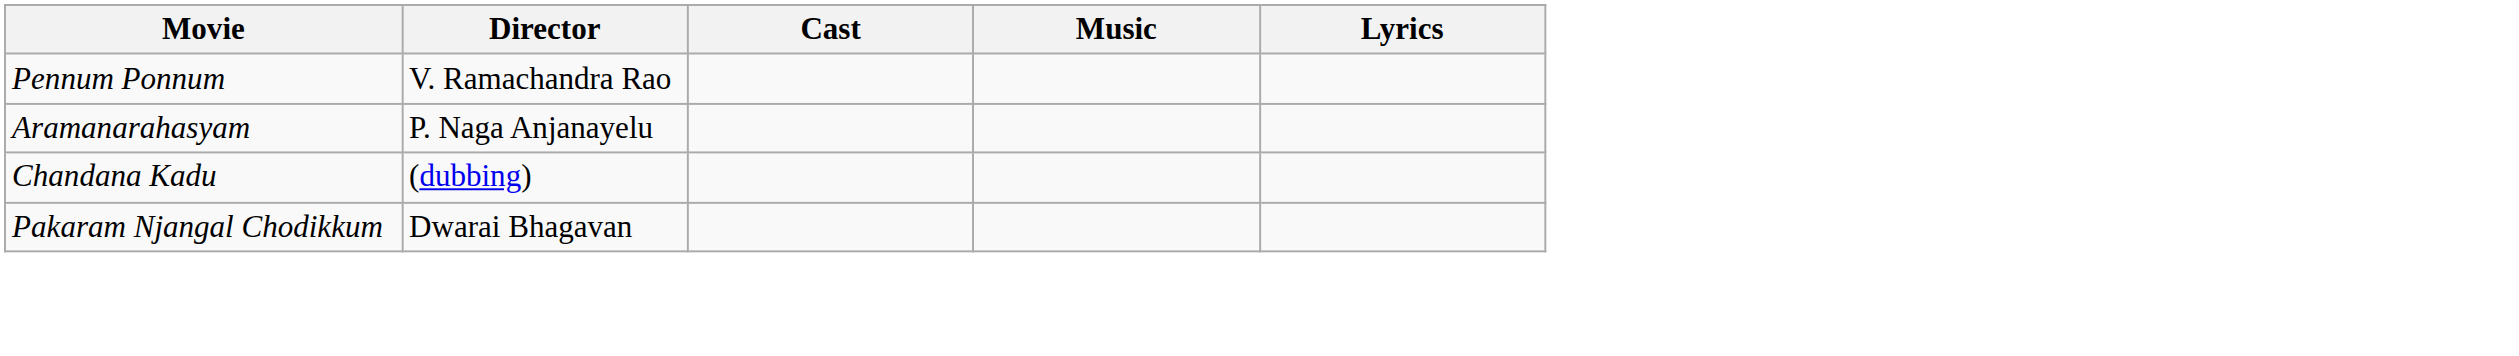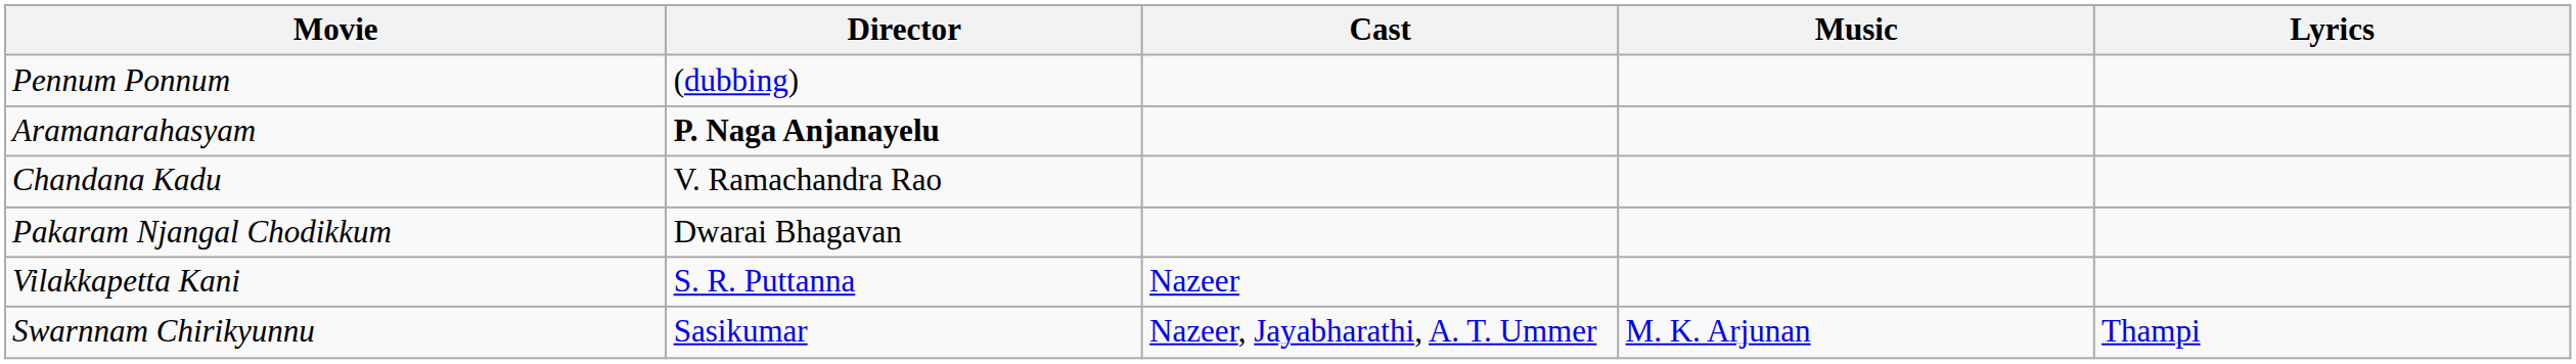Pennum Ponnum | Director: V. Ramachandra Rao -> (dubbing)
Aramanarahasyam | Director: normal -> bold
Chandana Kadu | Director: (dubbing) -> V. Ramachandra Rao
+ row: Vilakkapetta Kani | S. R. Puttanna | Nazeer
+ row: Swarnnam Chirikyunnu | Sasikumar | Nazeer, Jayabharathi, A. T. Ummer | M. K. Arjunan | Thampi
